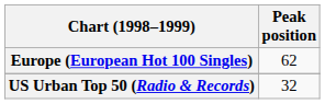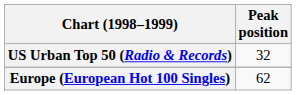rows swapped: Europe (European Hot 100 Singles) <-> US Urban Top 50 (Radio & Records)
